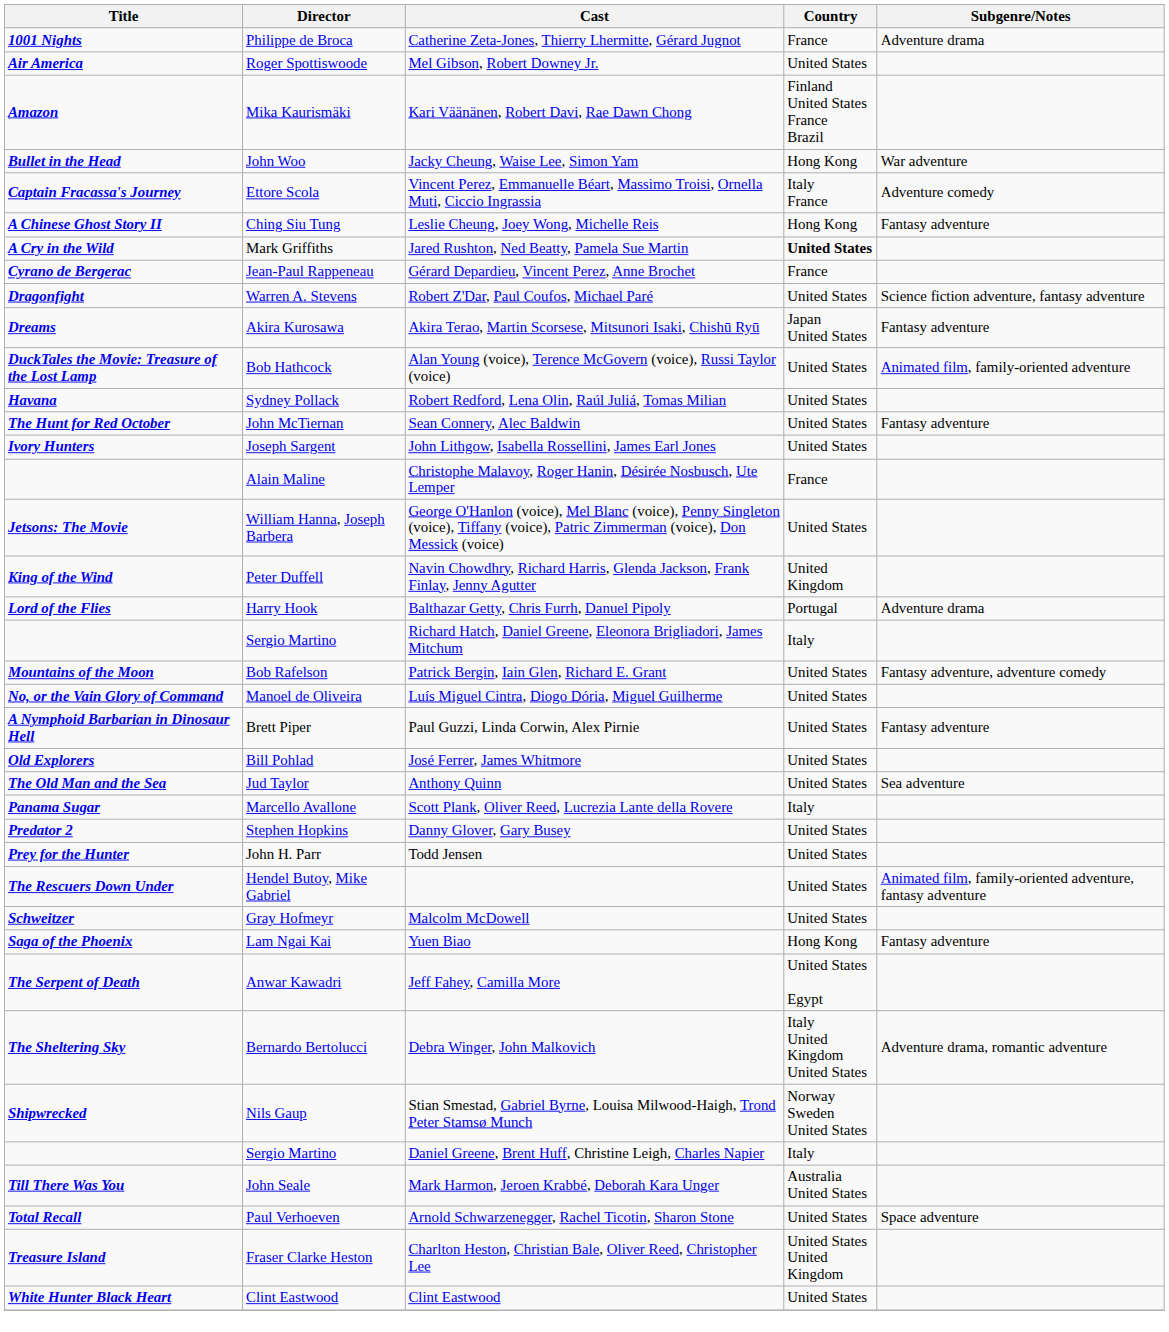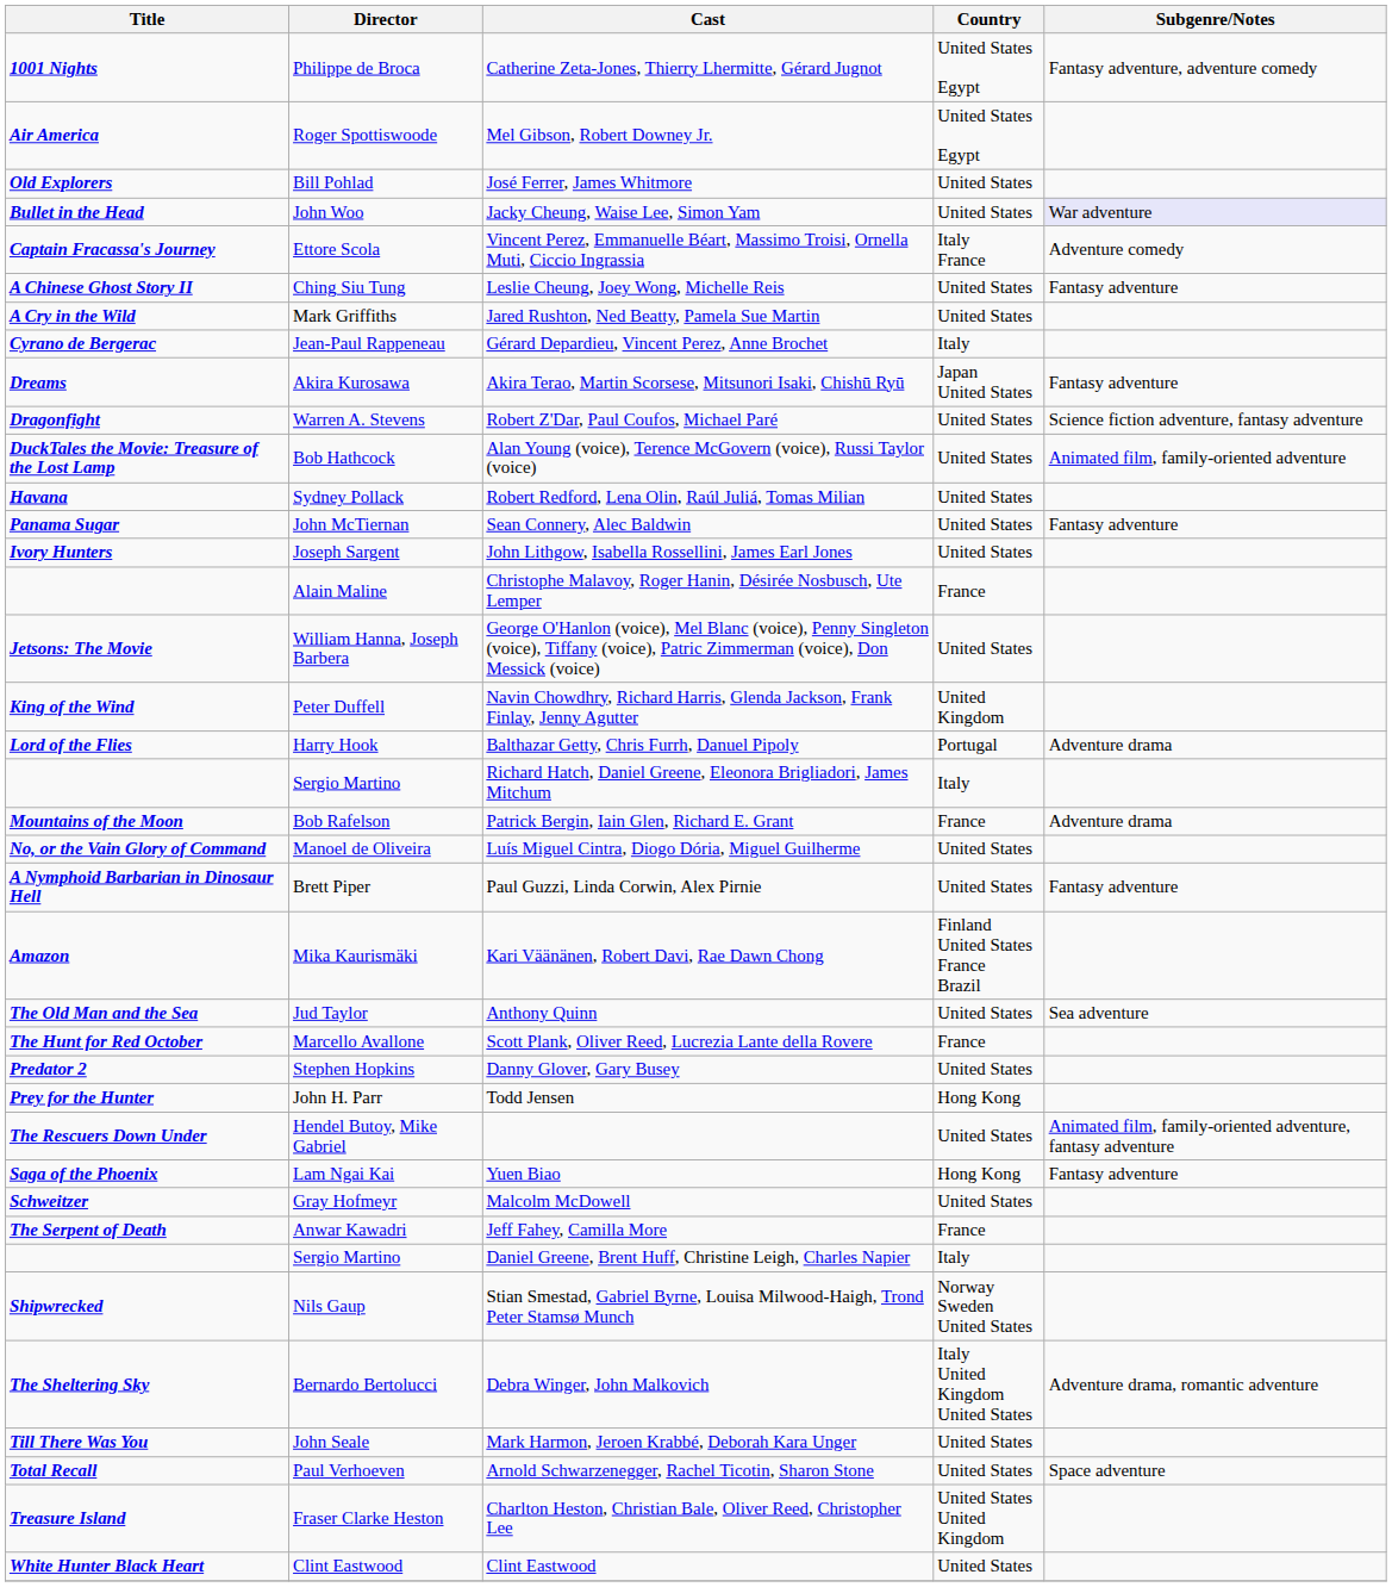Catherine Zeta-Jones, Thierry Lhermitte, Gérard Jugnot | Country: France -> United States Egypt
Catherine Zeta-Jones, Thierry Lhermitte, Gérard Jugnot | Subgenre/Notes: Adventure drama -> Fantasy adventure, adventure comedy
Mel Gibson, Robert Downey Jr. | Country: United States -> United States Egypt
rows swapped: Kari Väänänen, Robert Davi, Rae Dawn Chong <-> José Ferrer, James Whitmore
Jacky Cheung, Waise Lee, Simon Yam | Country: Hong Kong -> United States
Jacky Cheung, Waise Lee, Simon Yam | Subgenre/Notes: no background -> lavender background
Leslie Cheung, Joey Wong, Michelle Reis | Country: Hong Kong -> United States
Jared Rushton, Ned Beatty, Pamela Sue Martin | Country: bold -> normal
Gérard Depardieu, Vincent Perez, Anne Brochet | Country: France -> Italy
rows swapped: Robert Z'Dar, Paul Coufos, Michael Paré <-> Akira Terao, Martin Scorsese, Mitsunori Isaki, Chishū Ryū
Sean Connery, Alec Baldwin | Title: The Hunt for Red October -> Panama Sugar
Patrick Bergin, Iain Glen, Richard E. Grant | Country: United States -> France
Patrick Bergin, Iain Glen, Richard E. Grant | Subgenre/Notes: Fantasy adventure, adventure comedy -> Adventure drama
Scott Plank, Oliver Reed, Lucrezia Lante della Rovere | Title: Panama Sugar -> The Hunt for Red October
Scott Plank, Oliver Reed, Lucrezia Lante della Rovere | Country: Italy -> France
Todd Jensen | Country: United States -> Hong Kong
rows swapped: Yuen Biao <-> Malcolm McDowell
Jeff Fahey, Camilla More | Country: United States Egypt -> France
rows swapped: Debra Winger, John Malkovich <-> Daniel Greene, Brent Huff, Christine Leigh, Charles Napier
Mark Harmon, Jeroen Krabbé, Deborah Kara Unger | Country: Australia United States -> United States
